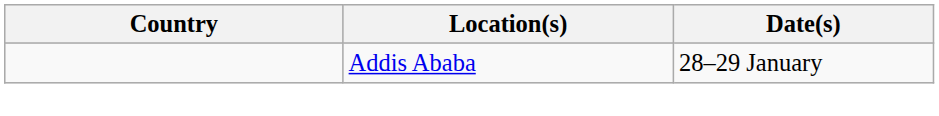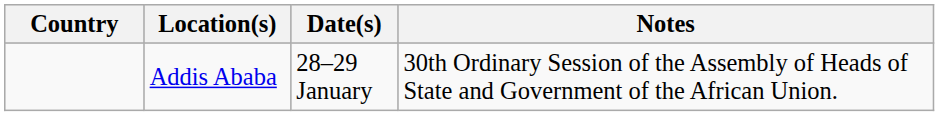+ column: Notes | 30th Ordinary Session of the Assembly of Heads of State and Government of the African Union.
